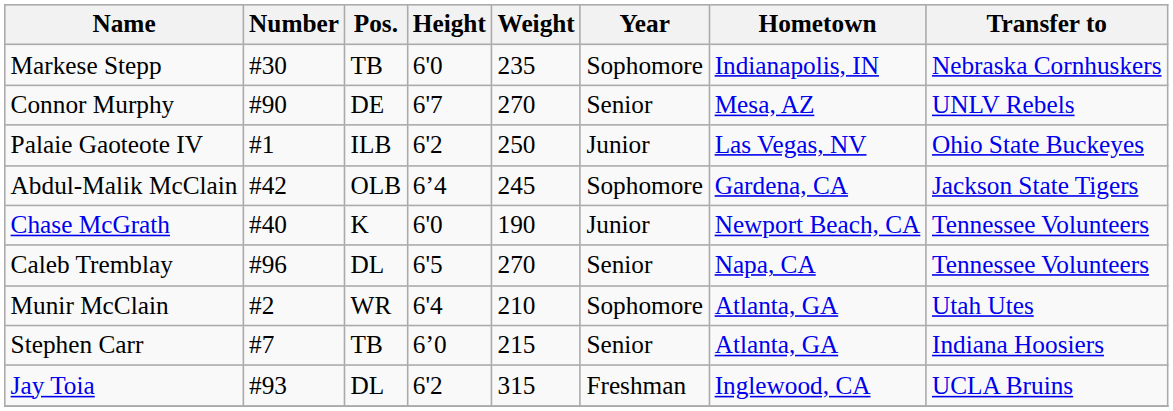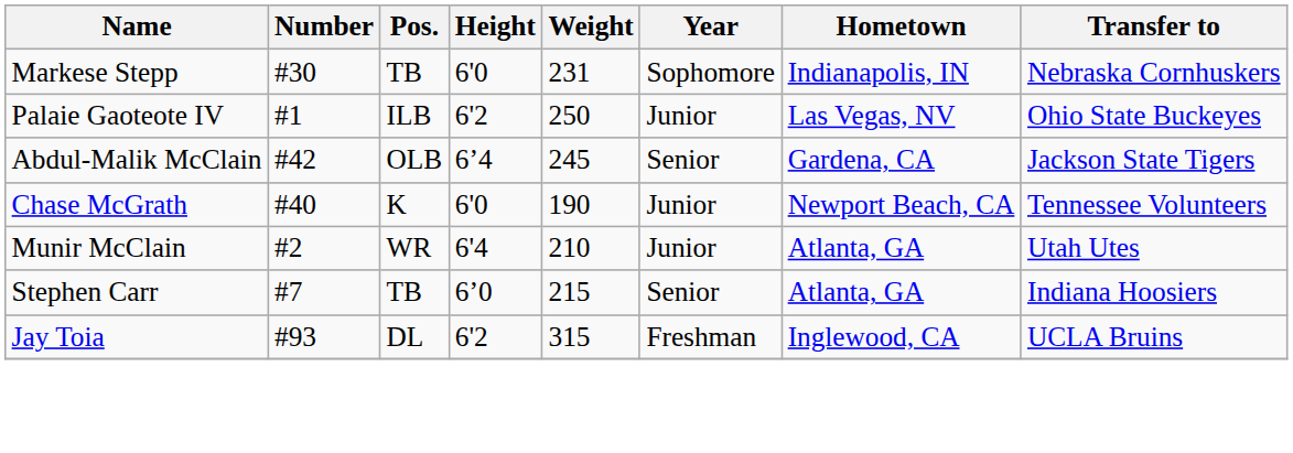Markese Stepp | Weight: 235 -> 231
- row: Connor Murphy | #90 | DE | 6'7 | 270 | Senior | Mesa, AZ | UNLV Rebels
Abdul-Malik McClain | Year: Sophomore -> Senior
- row: Caleb Tremblay | #96 | DL | 6'5 | 270 | Senior | Napa, CA | Tennessee Volunteers
Munir McClain | Year: Sophomore -> Junior
